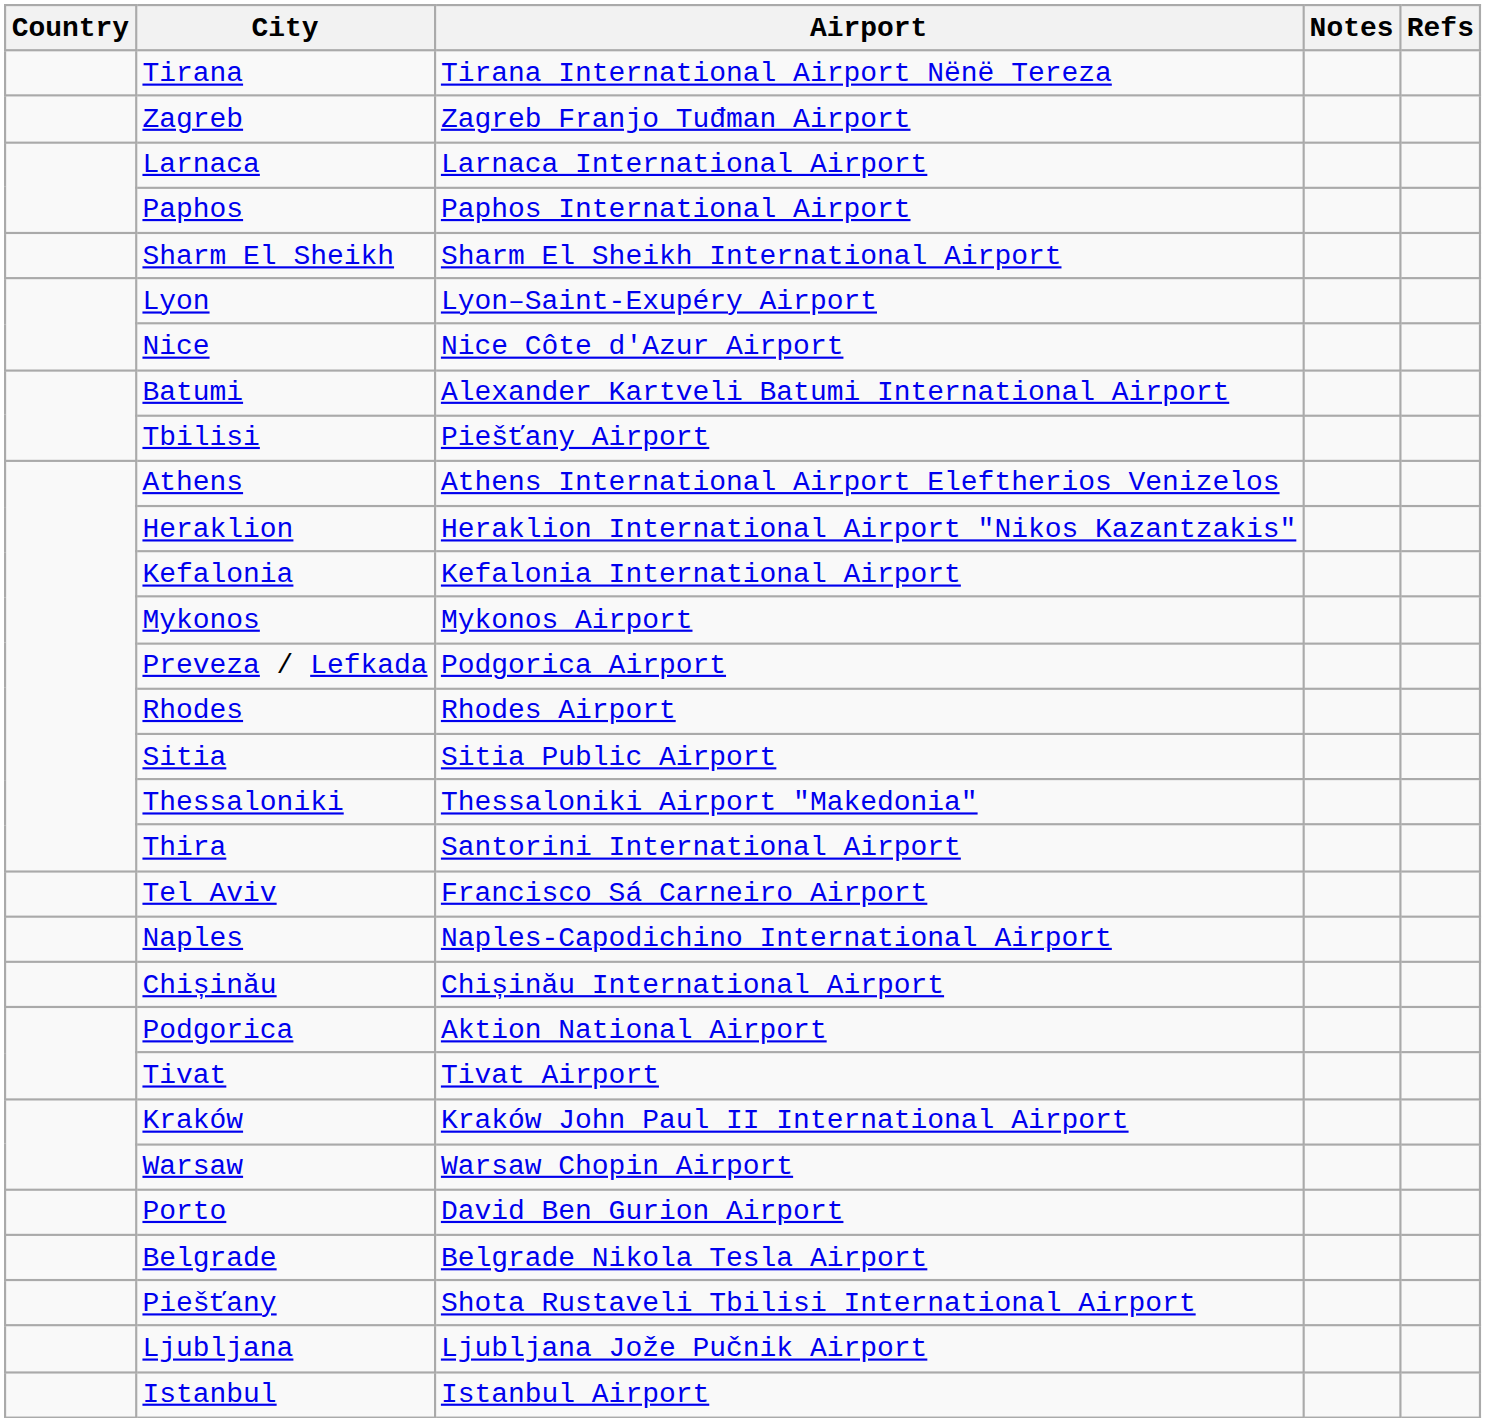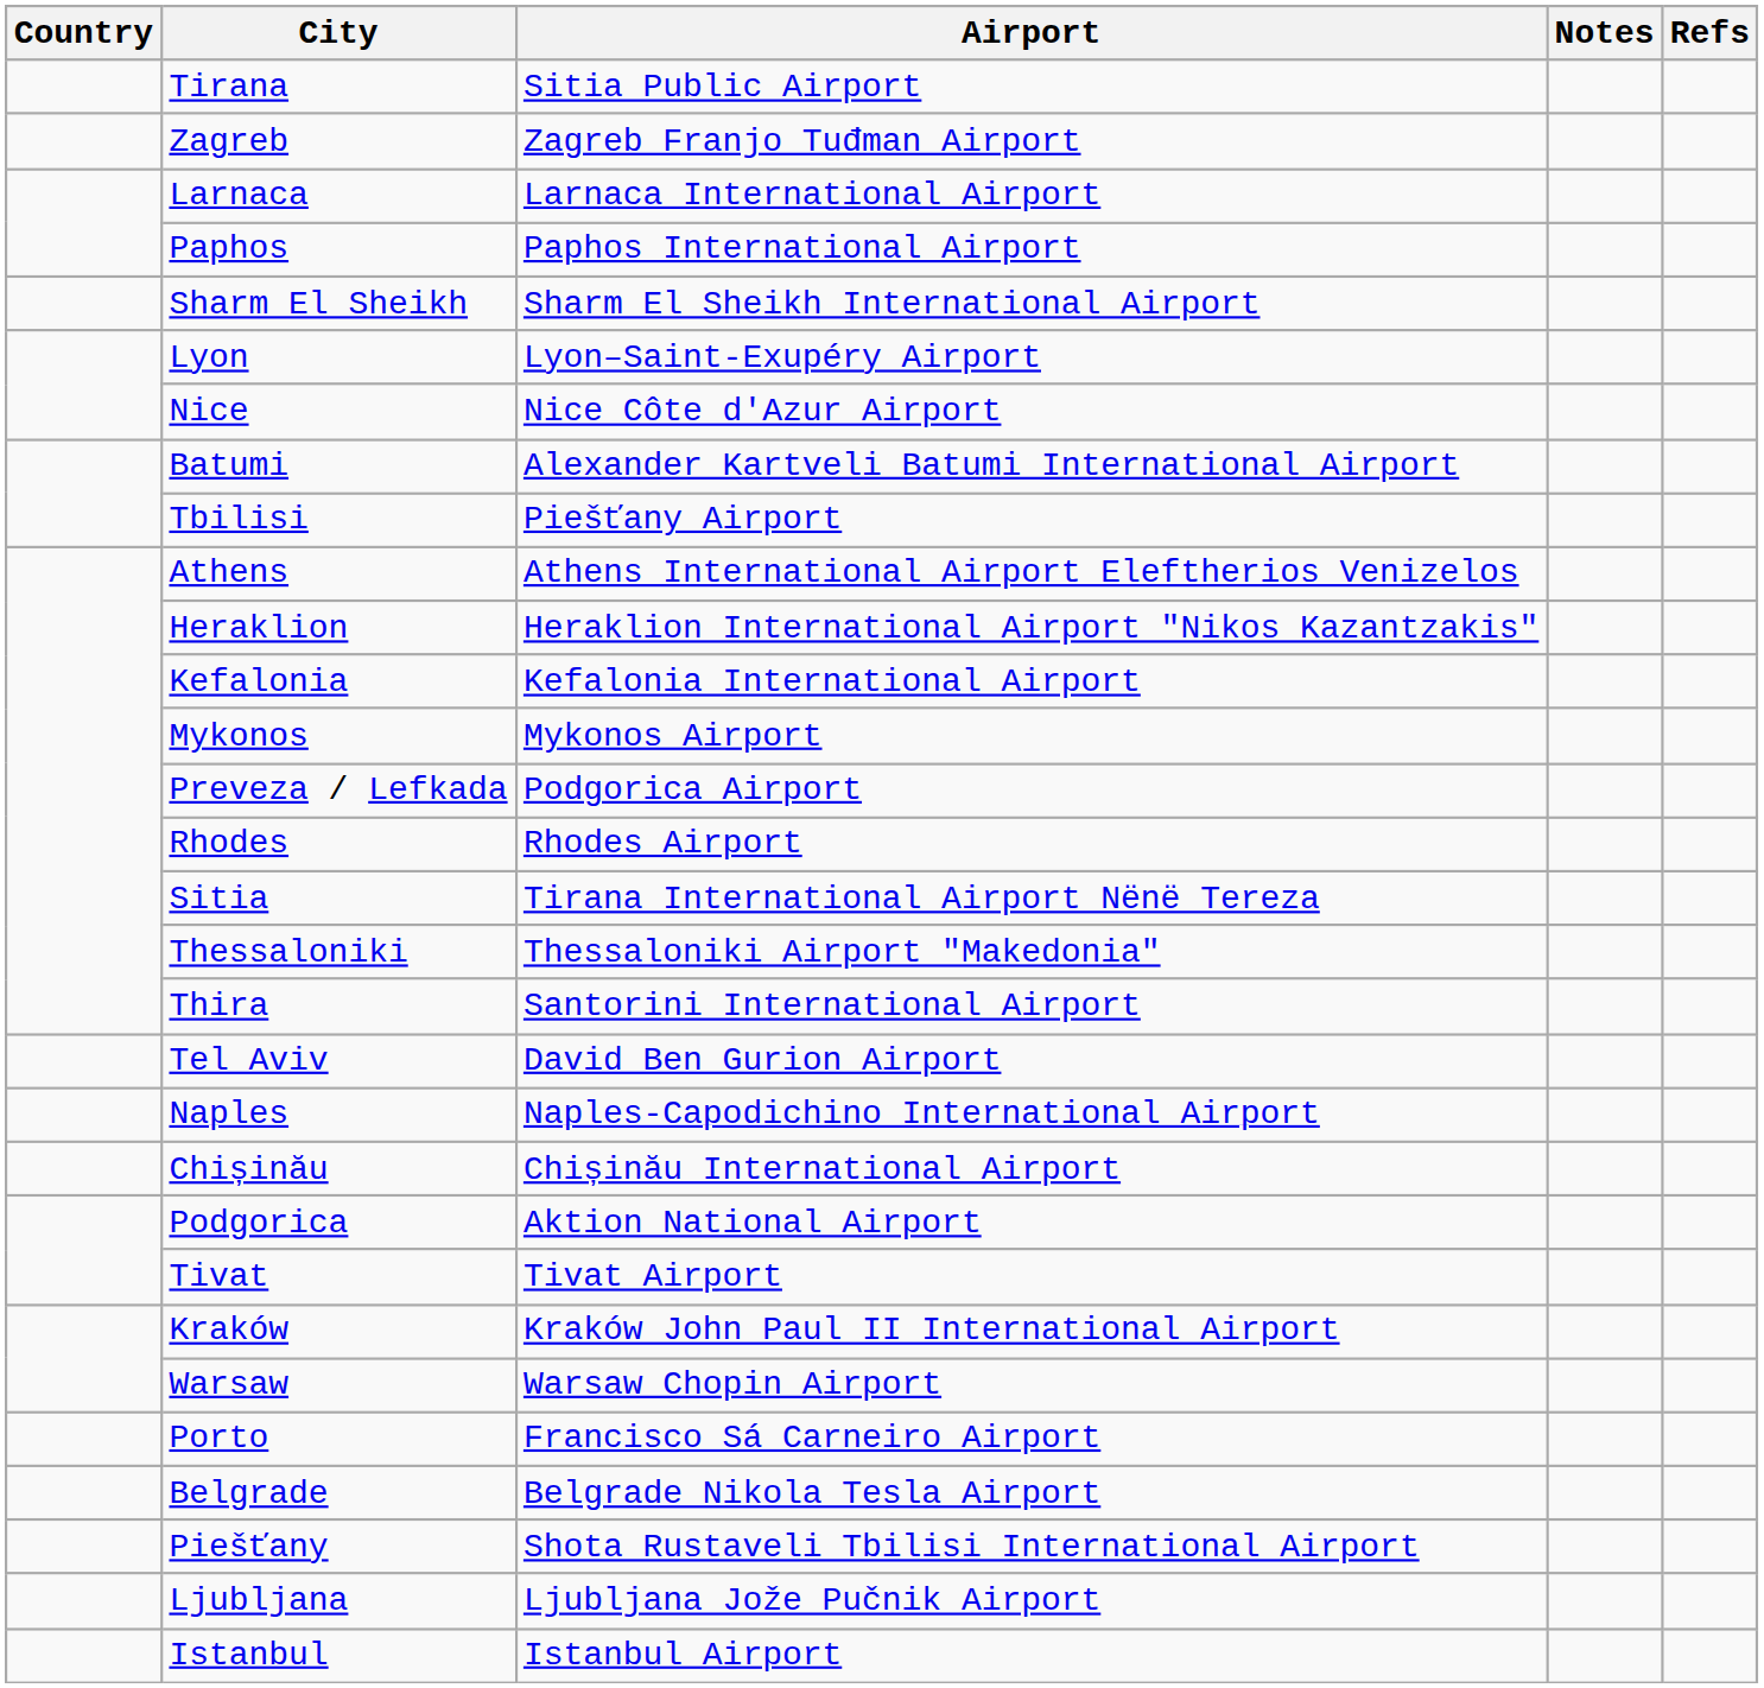Tirana | Airport: Tirana International Airport Nënë Tereza -> Sitia Public Airport
Sitia | Airport: Sitia Public Airport -> Tirana International Airport Nënë Tereza
Tel Aviv | Airport: Francisco Sá Carneiro Airport -> David Ben Gurion Airport
Porto | Airport: David Ben Gurion Airport -> Francisco Sá Carneiro Airport
